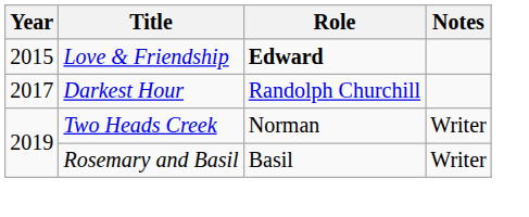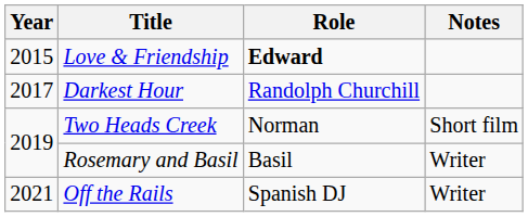Two Heads Creek | Notes: Writer -> Short film
+ row: 2021 | Off the Rails | Spanish DJ | Writer
